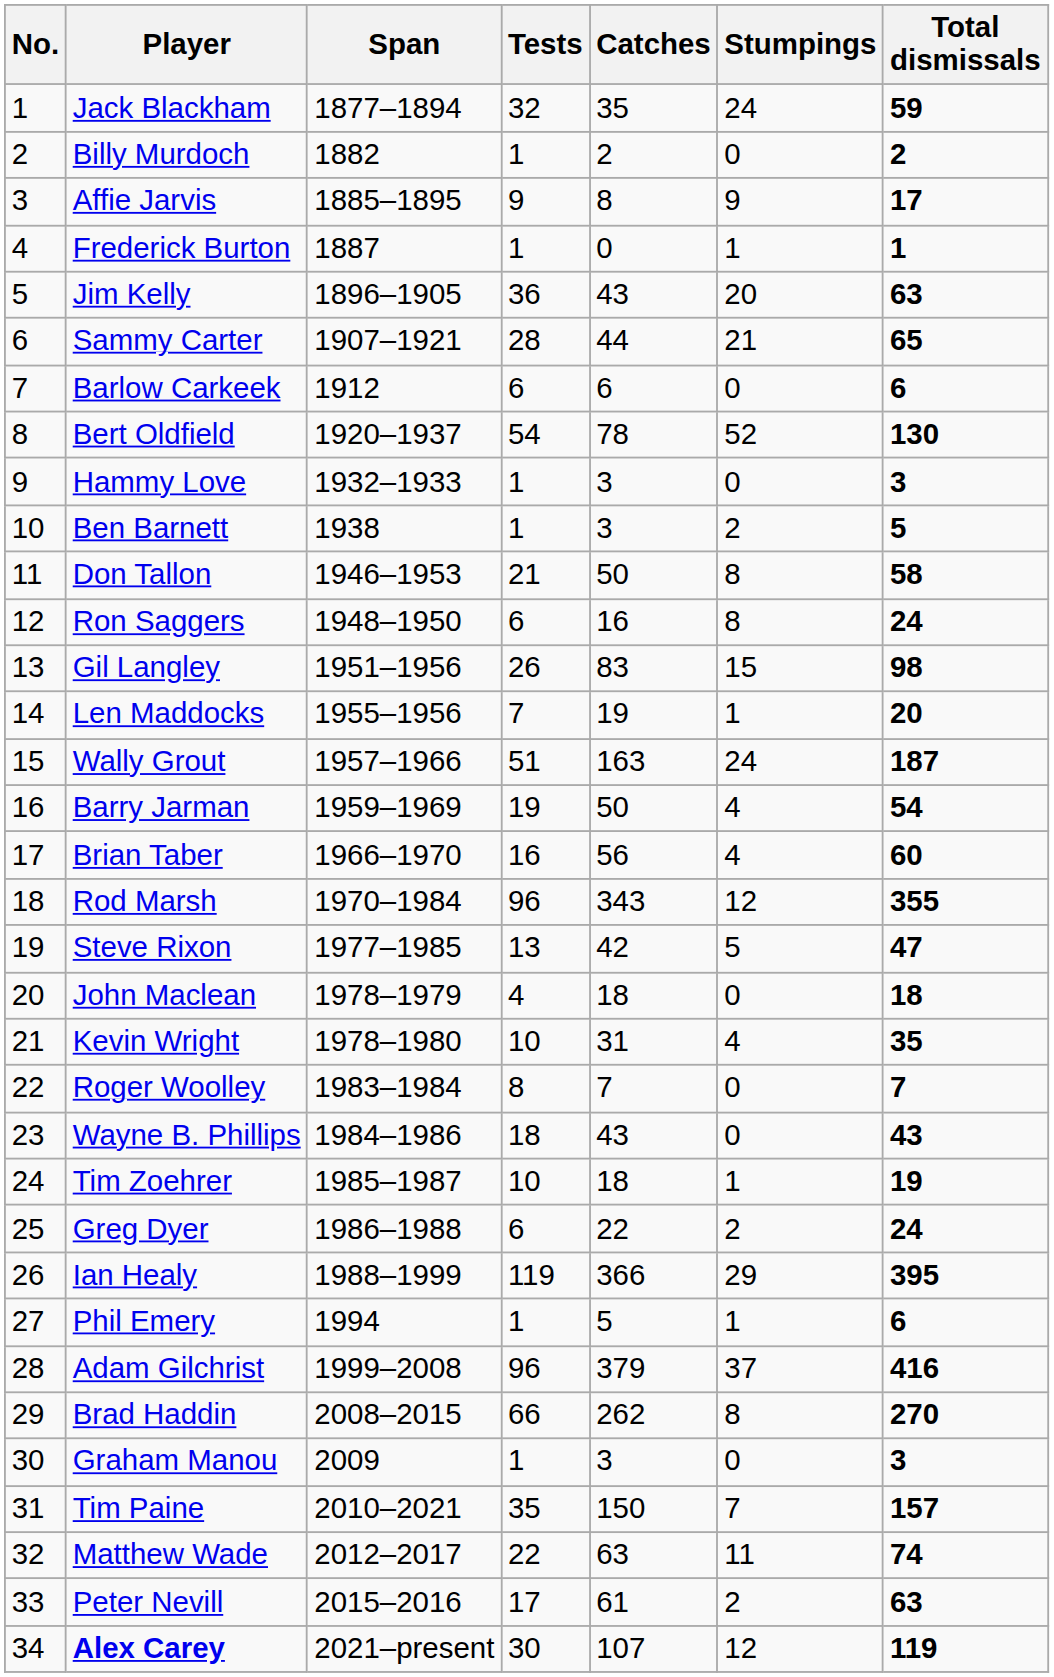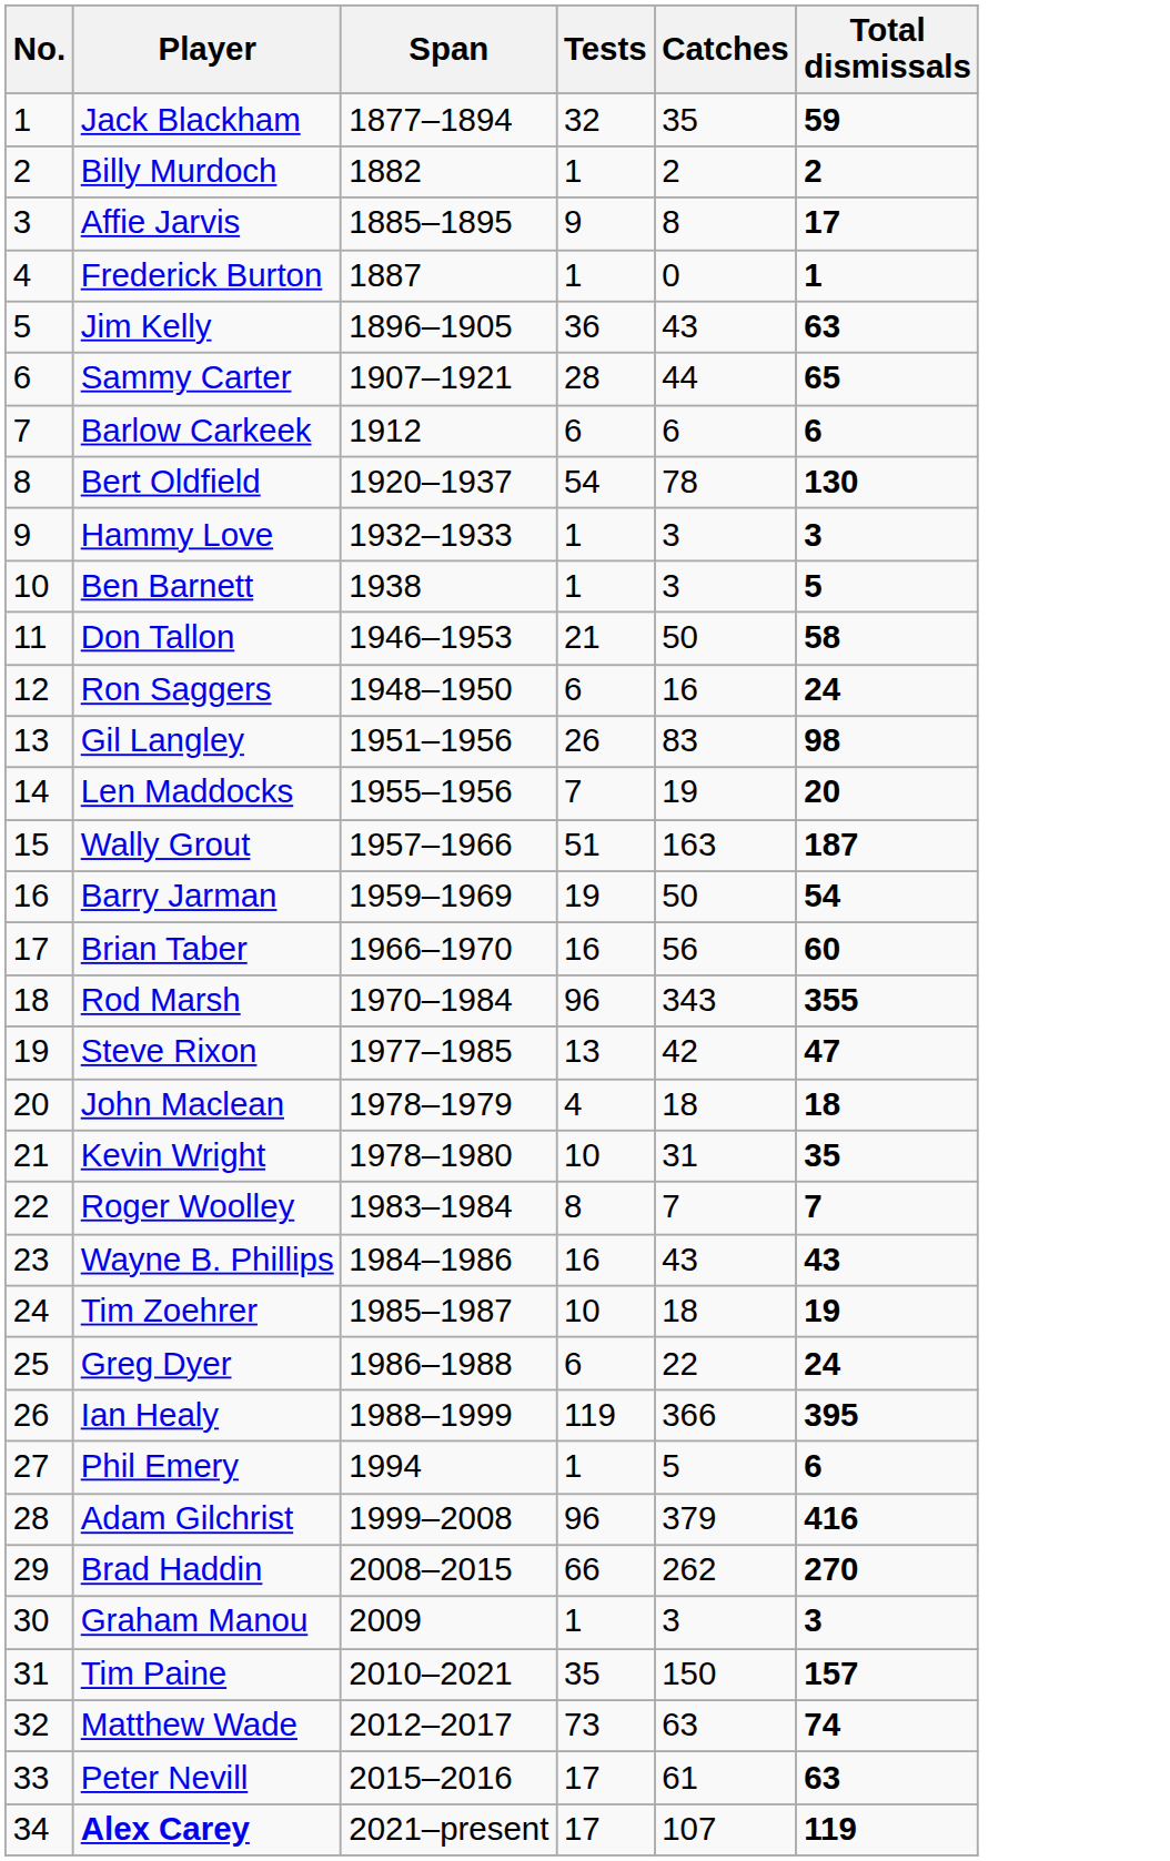- column: Stumpings | 24 | 0 | 9 | 1 | 20 | 21 | 0 | 52 | 0 | 2 | 8 | 8 | 15 | 1 | 24 | 4 | 4 | 12 | 5 | 0 | 4 | 0 | 0 | 1 | 2 | 29 | 1 | 37 | 8 | 0 | 7 | 11 | 2 | 12
Wayne B. Phillips | Tests: 18 -> 16
Matthew Wade | Tests: 22 -> 73
Alex Carey | Tests: 30 -> 17
